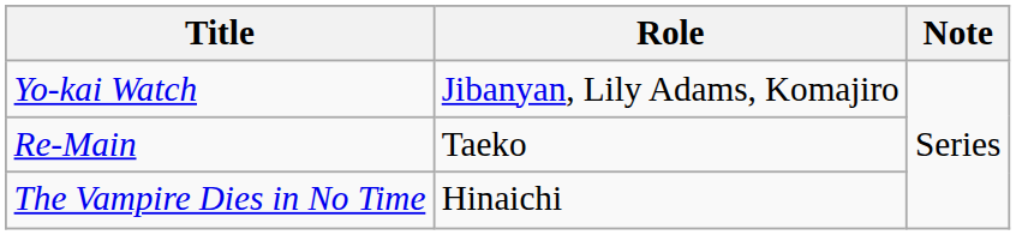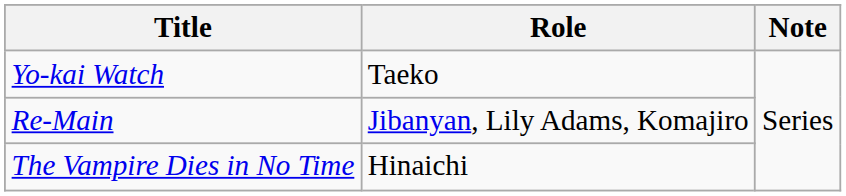Yo-kai Watch | Role: Jibanyan, Lily Adams, Komajiro -> Taeko
Re-Main | Role: Taeko -> Jibanyan, Lily Adams, Komajiro
